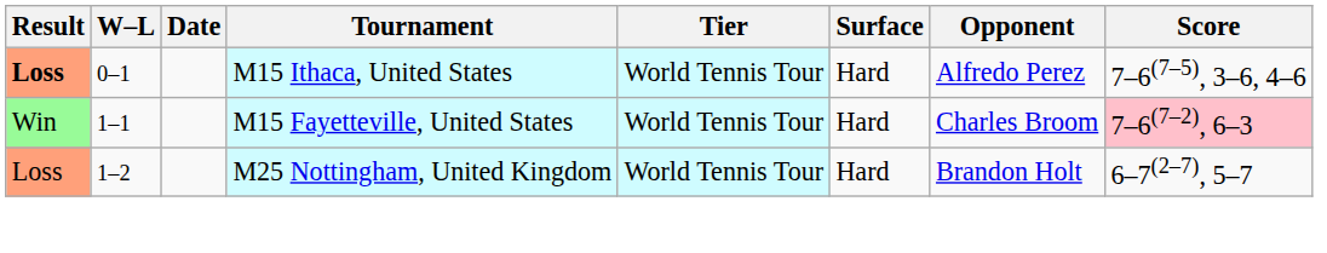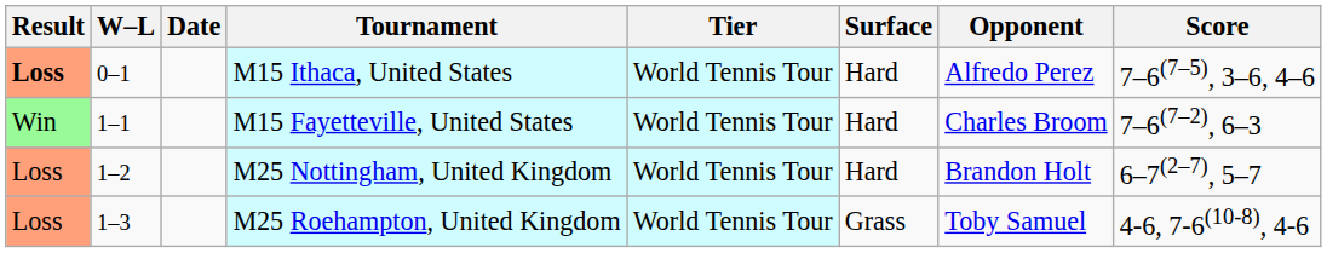M15 Fayetteville, United States | Score: pink background -> no background
+ row: Loss | 1–3 | M25 Roehampton, United Kingdom | World Tennis Tour | Grass | Toby Samuel | 4-6, 7-6(10-8), 4-6
